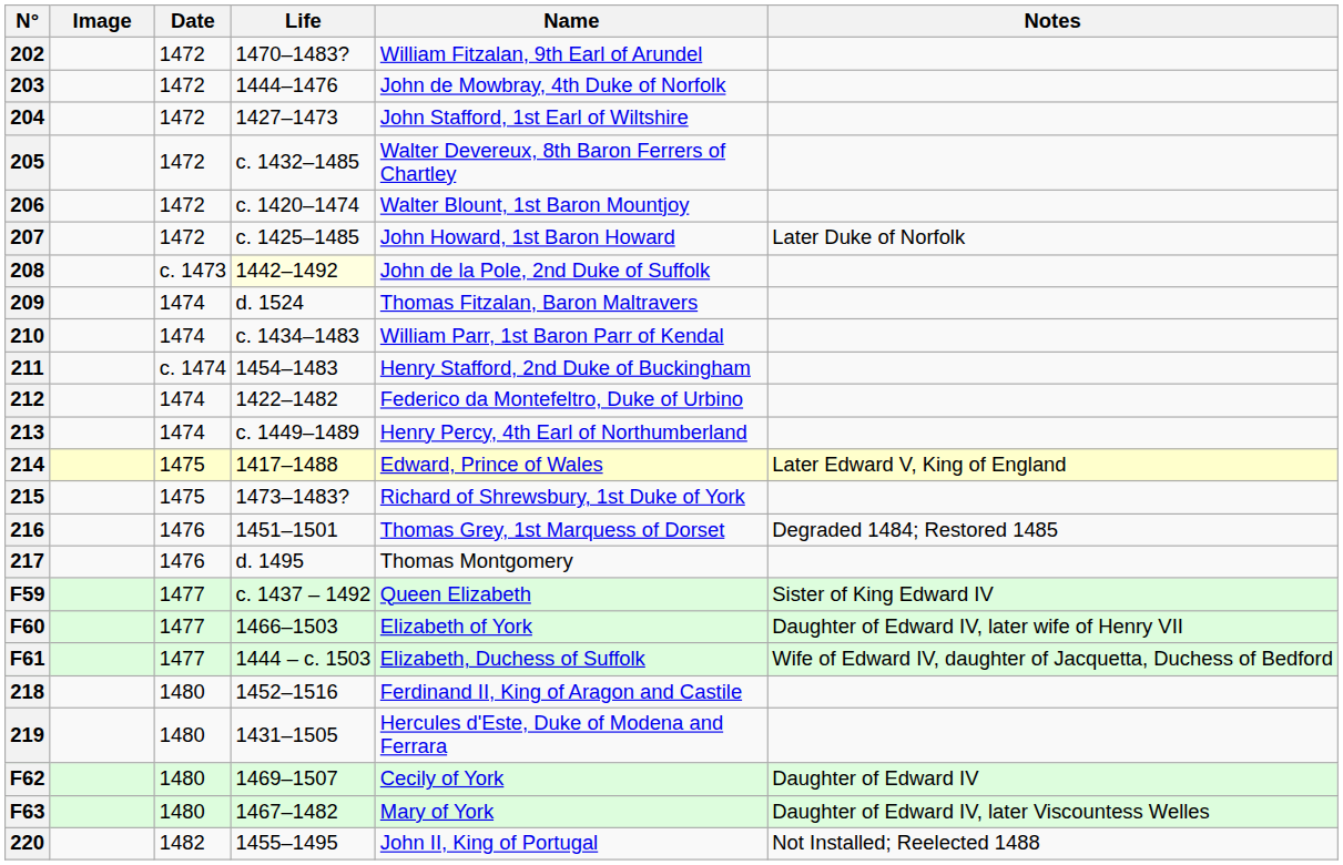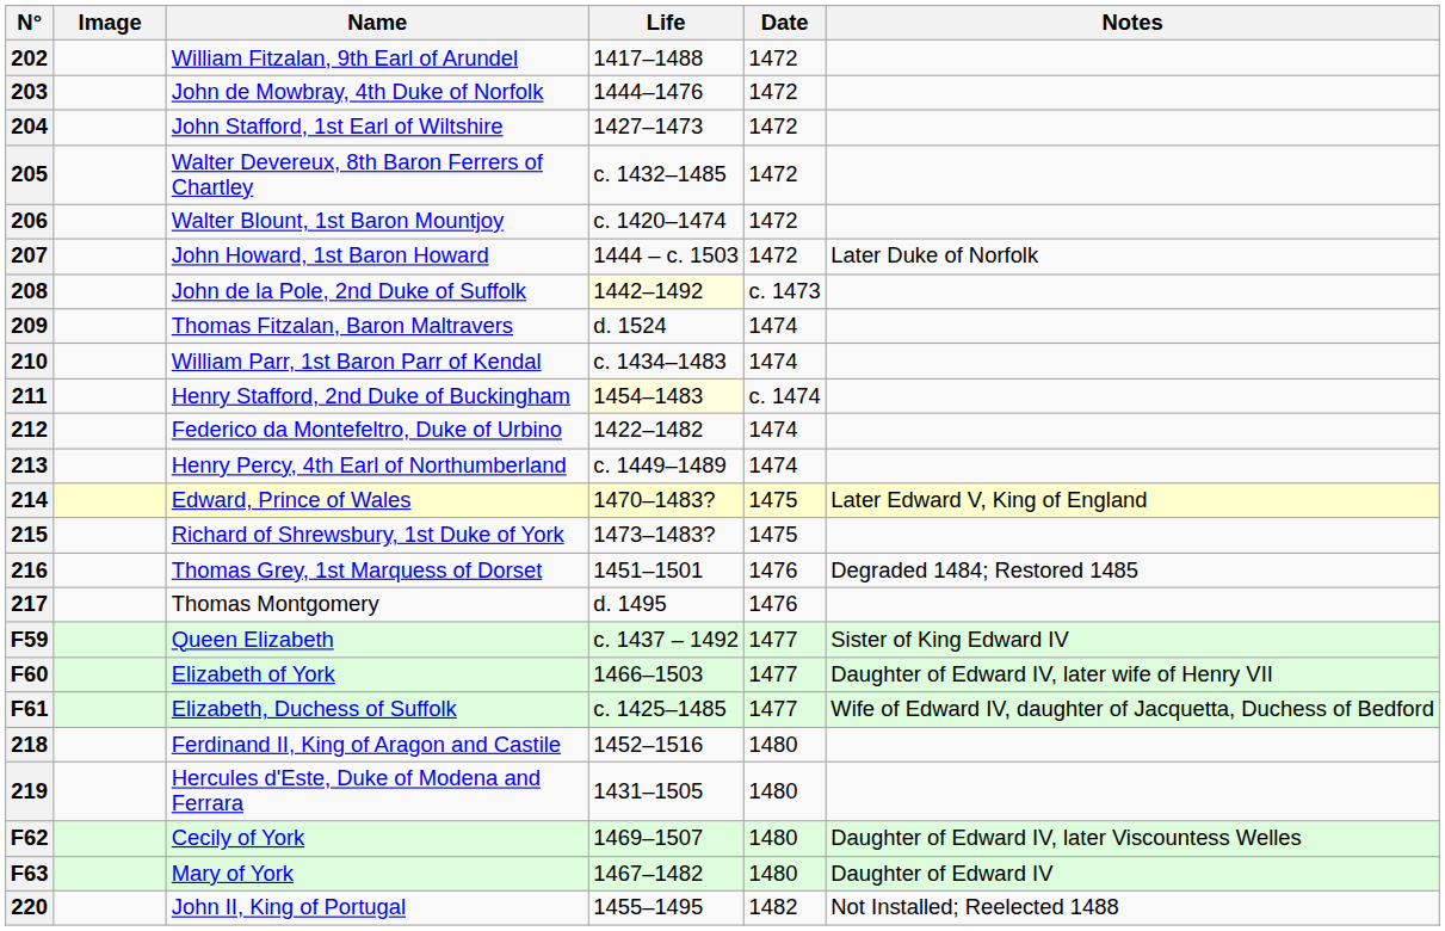columns swapped: Name <-> Date
202 | Life: 1470–1483? -> 1417–1488
207 | Life: c. 1425–1485 -> 1444 – c. 1503
211 | Life: no background -> lightyellow background
214 | Life: 1417–1488 -> 1470–1483?
F61 | Life: 1444 – c. 1503 -> c. 1425–1485
F62 | Notes: Daughter of Edward IV -> Daughter of Edward IV, later Viscountess Welles
F63 | Notes: Daughter of Edward IV, later Viscountess Welles -> Daughter of Edward IV
